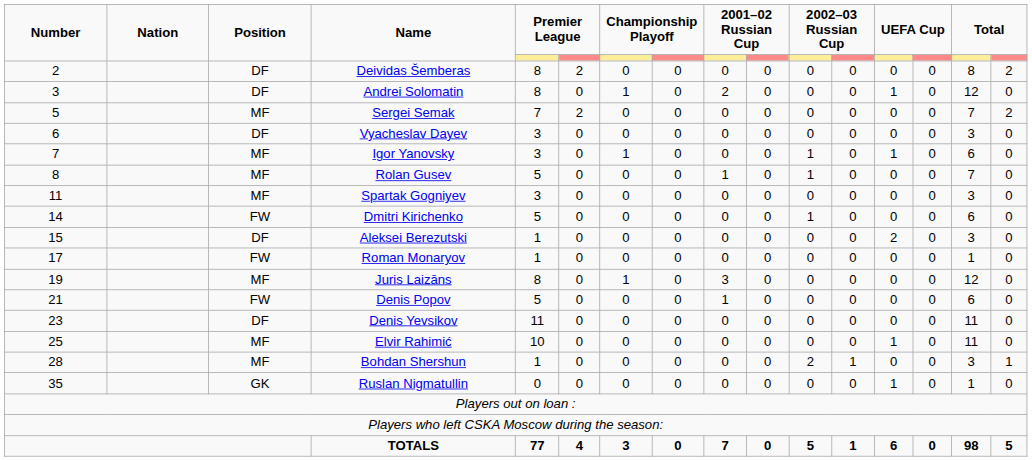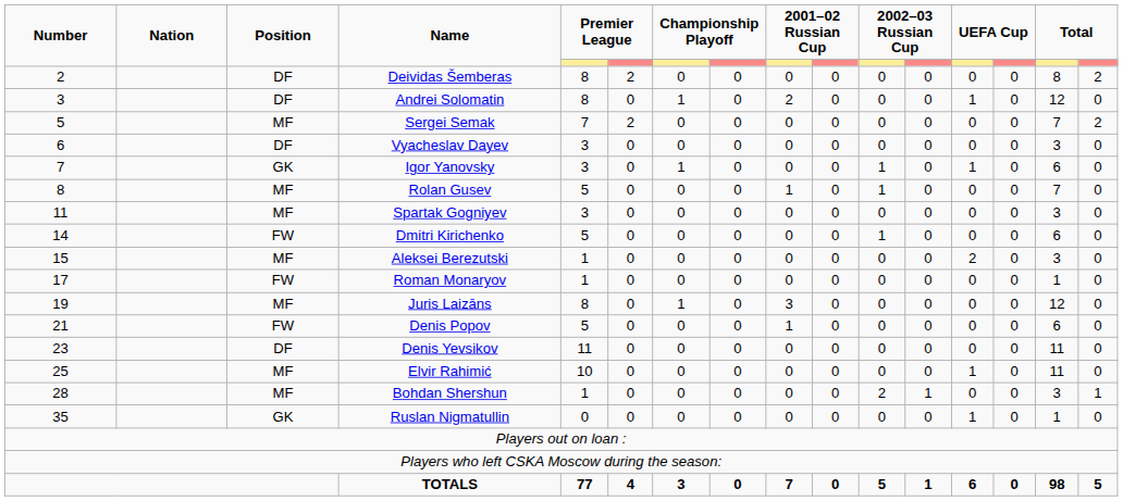Igor Yanovsky | Position: MF -> GK
Aleksei Berezutski | Position: DF -> MF
